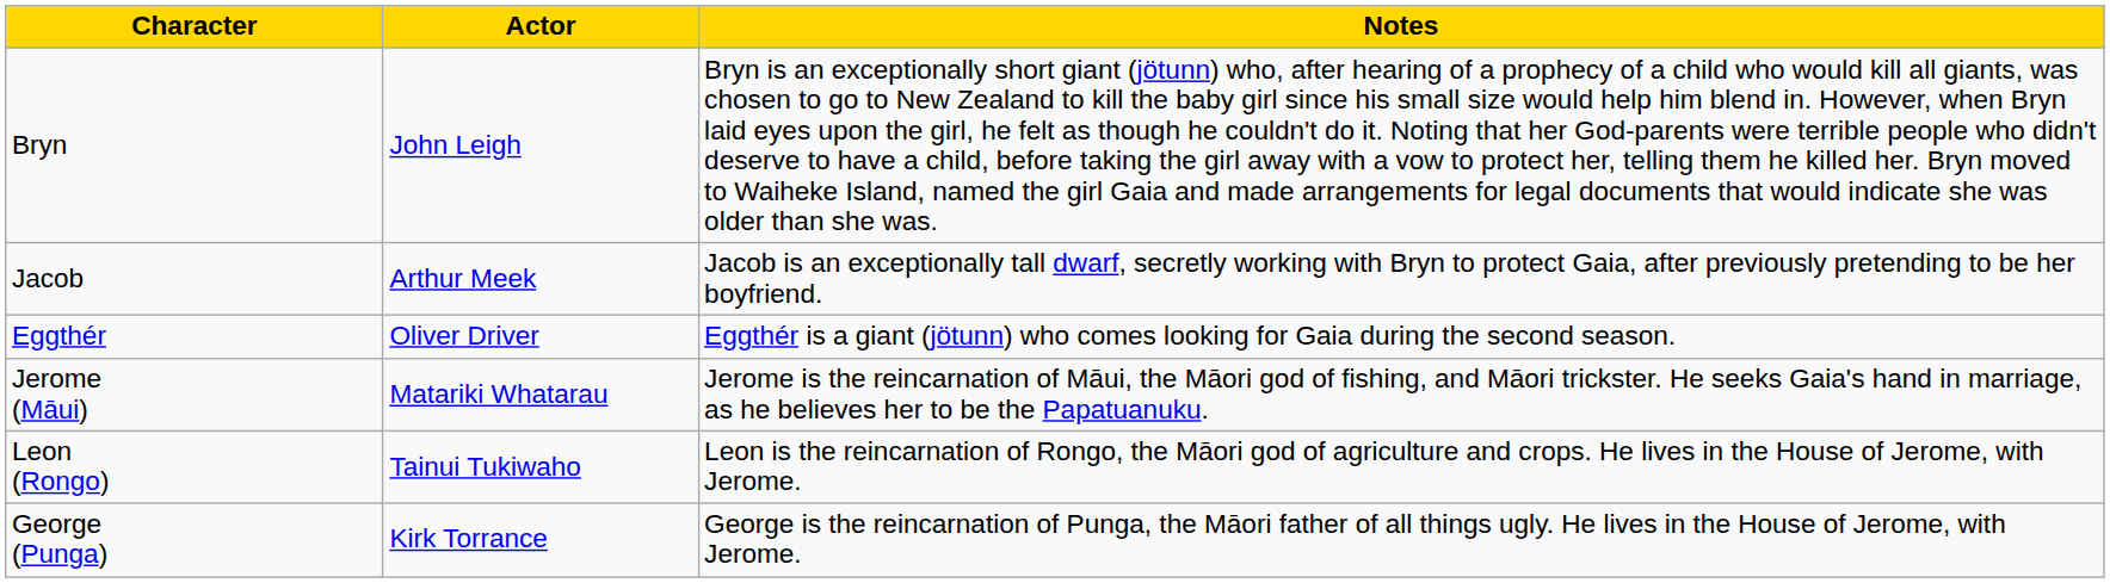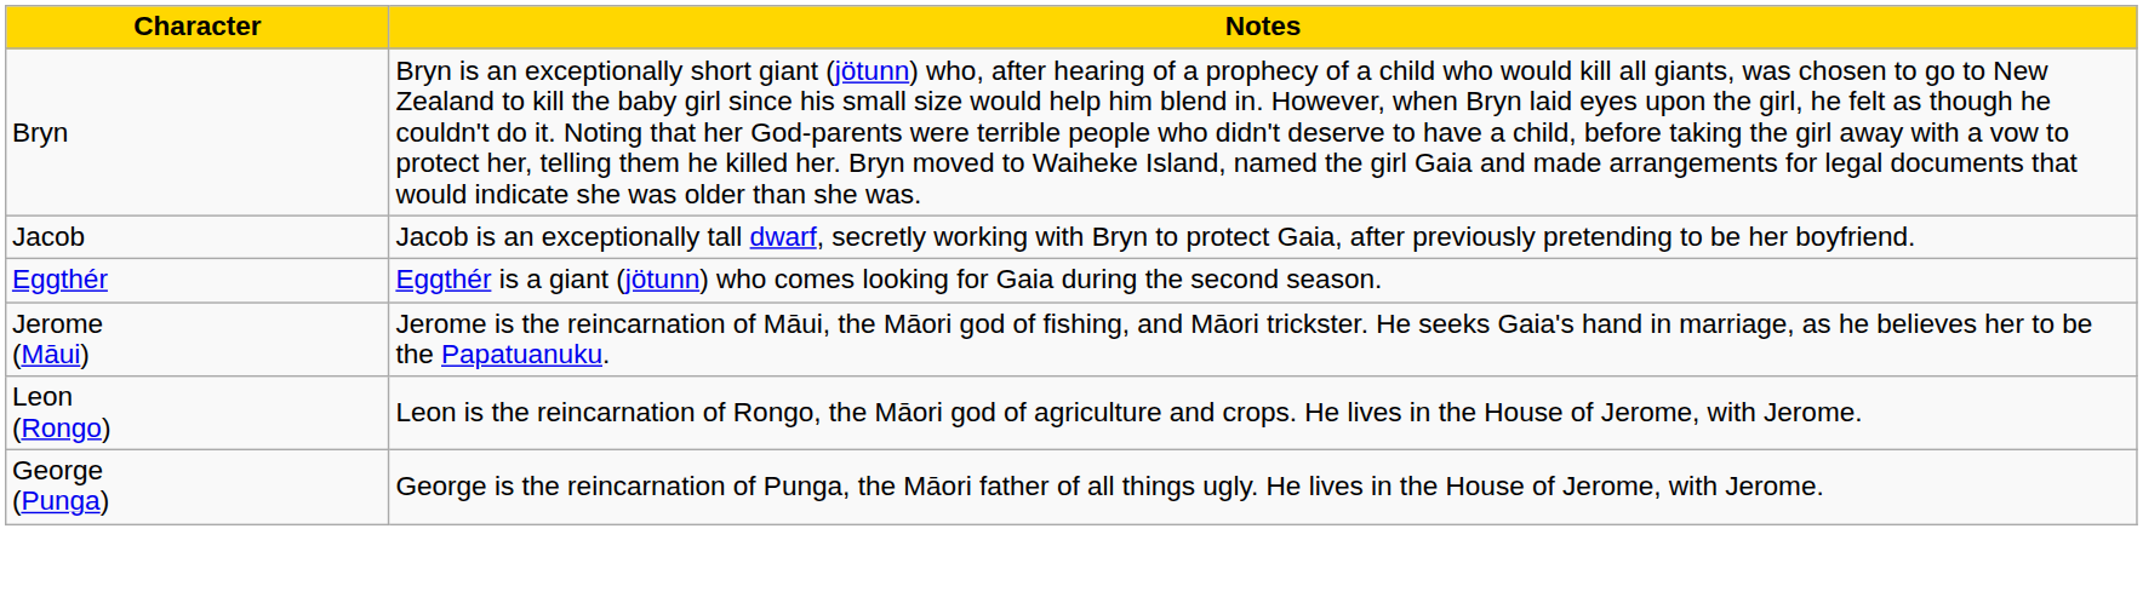- column: Actor | John Leigh | Arthur Meek | Oliver Driver | Matariki Whatarau | Tainui Tukiwaho | Kirk Torrance
